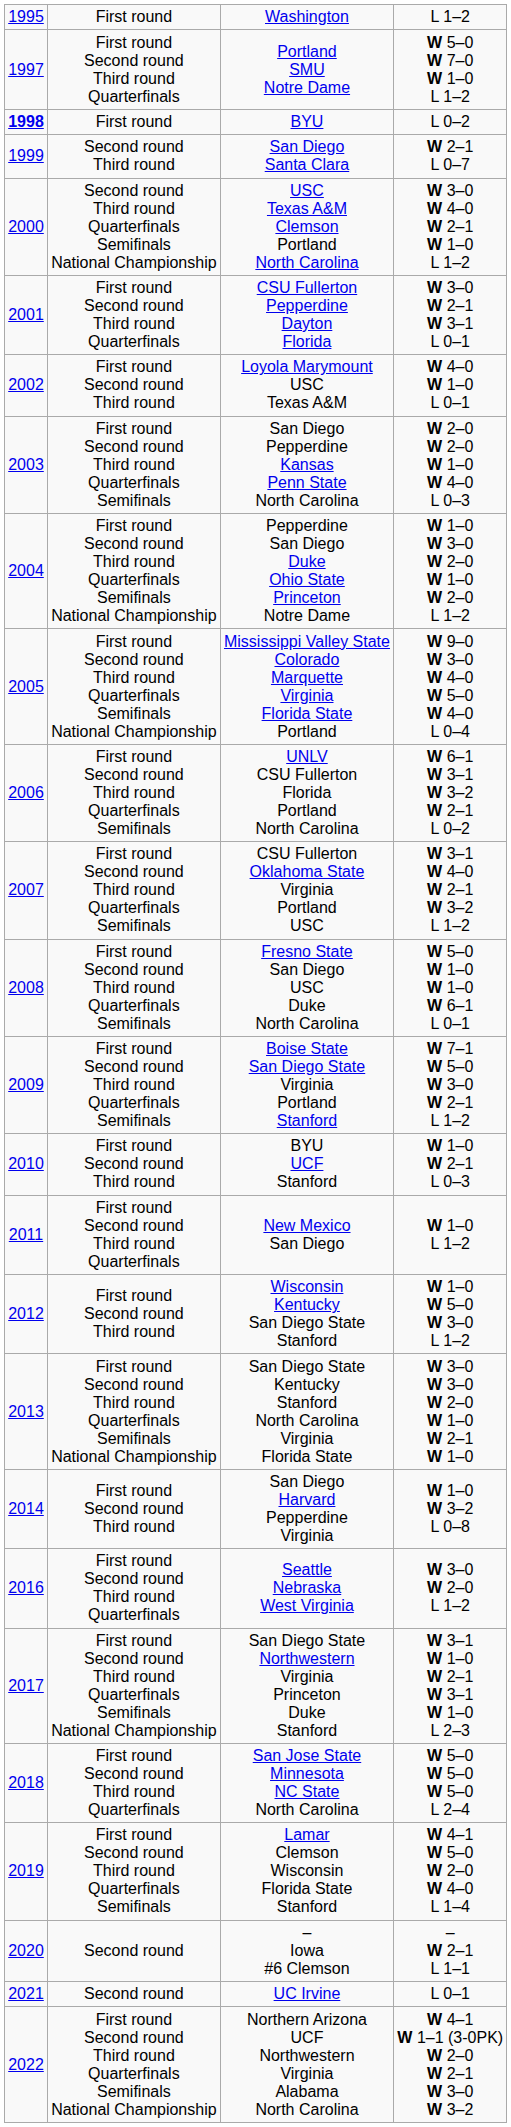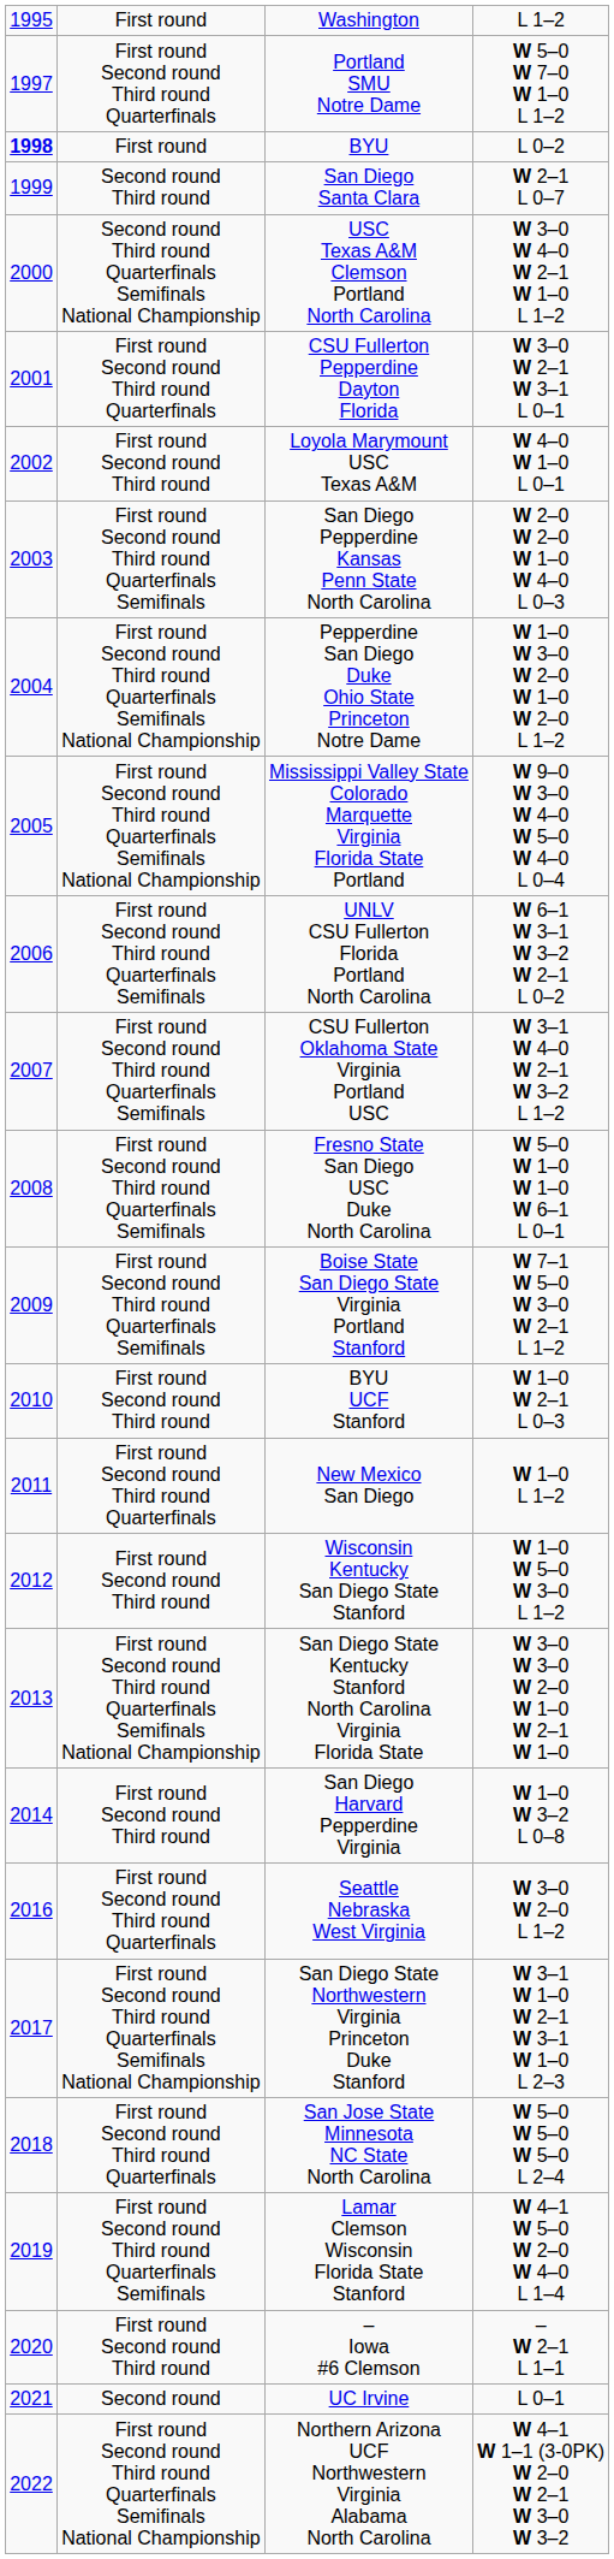– Iowa #6 Clemson | column 2: Second round -> First round Second round Third round
